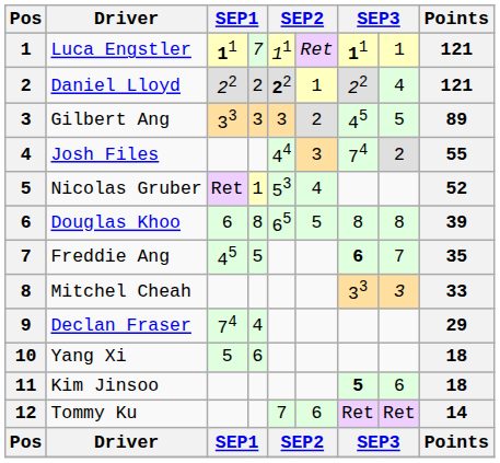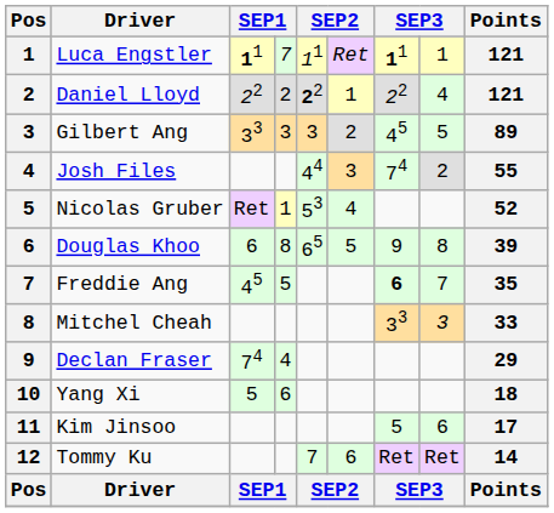Douglas Khoo | column 7: 8 -> 9
Kim Jinsoo | column 7: bold -> normal
Kim Jinsoo | Points: 18 -> 17
